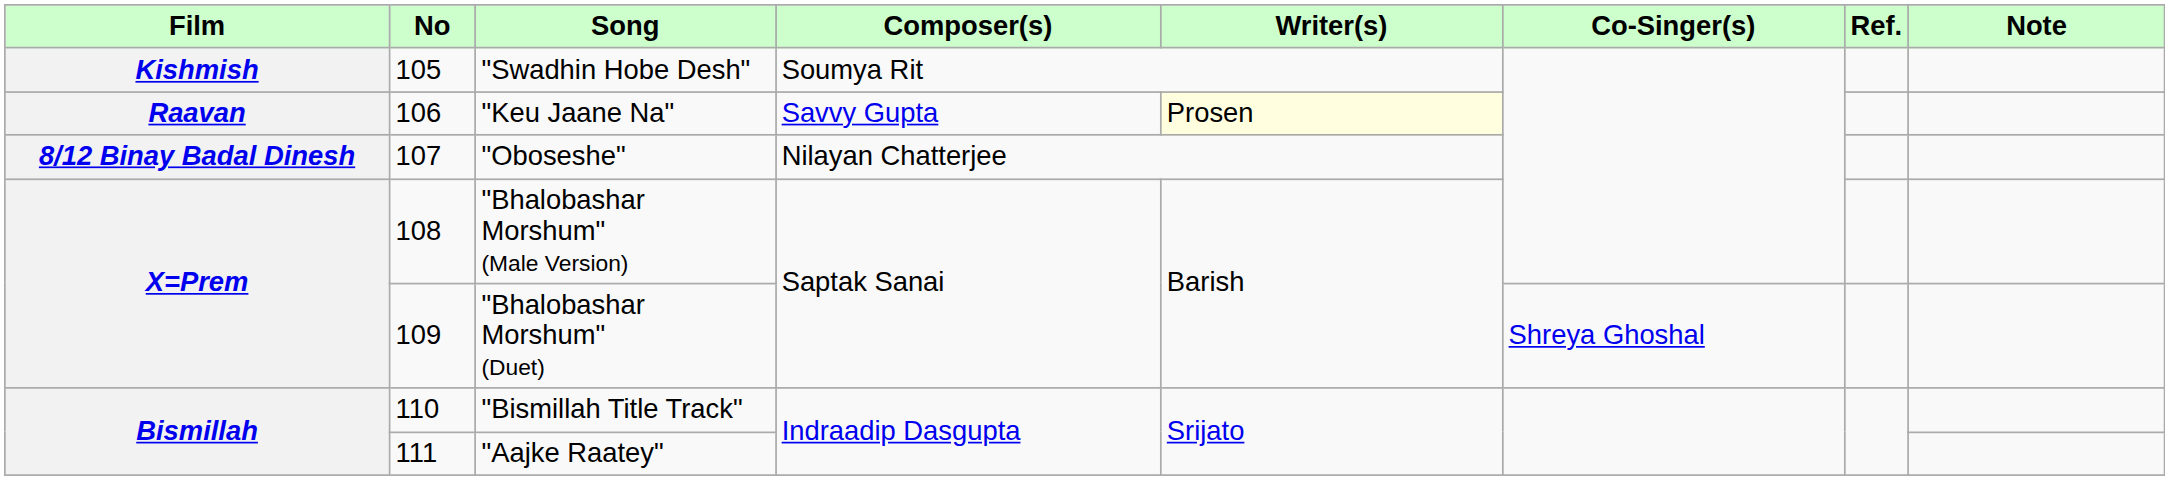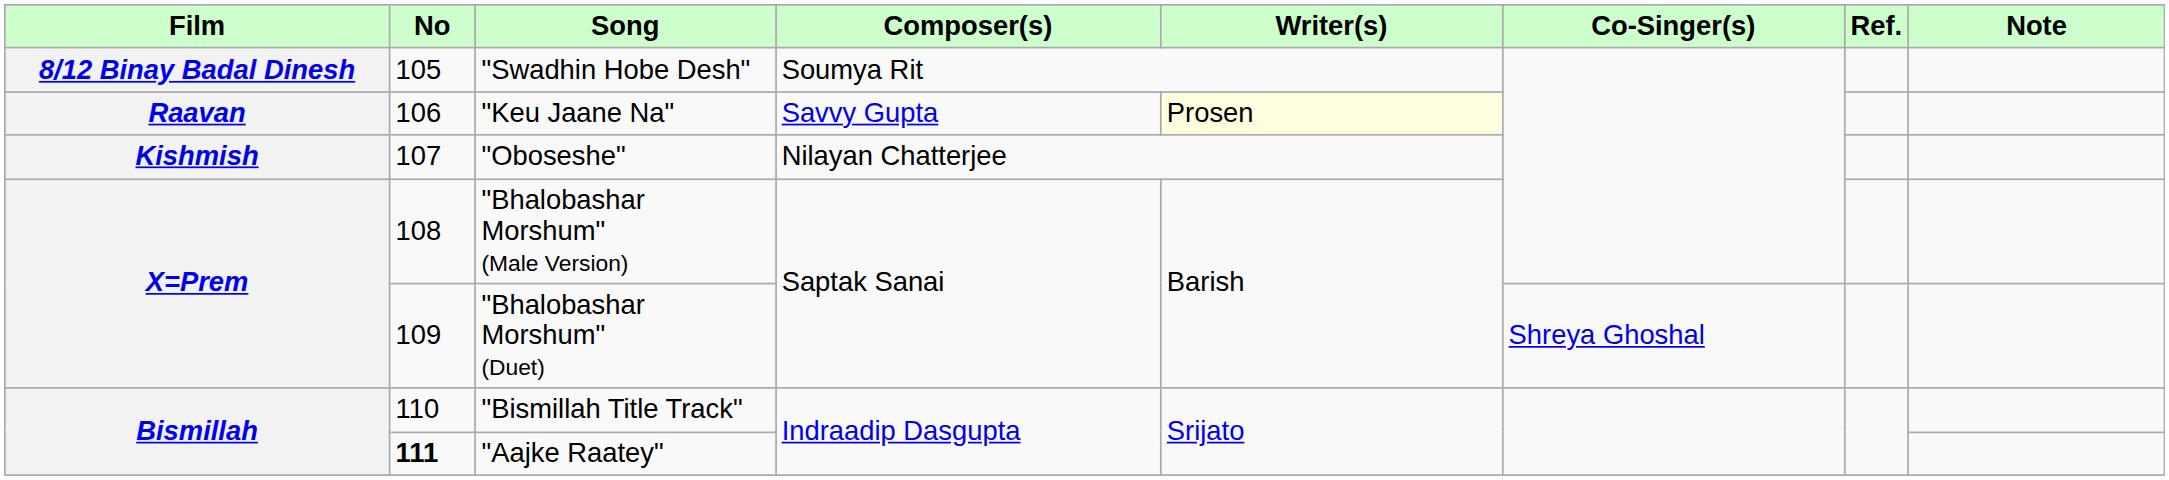"Swadhin Hobe Desh" | Film: Kishmish -> 8/12 Binay Badal Dinesh
"Oboseshe" | Film: 8/12 Binay Badal Dinesh -> Kishmish
"Aajke Raatey" | No: normal -> bold
